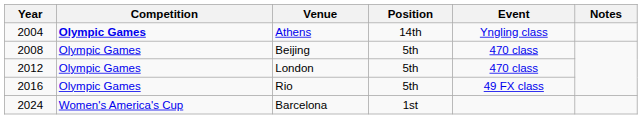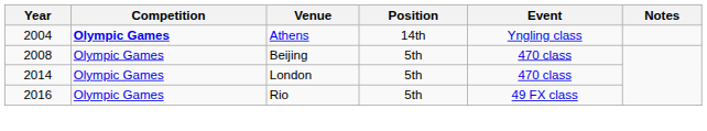London | Year: 2012 -> 2014
- row: 2024 | Women's America's Cup | Barcelona | 1st
